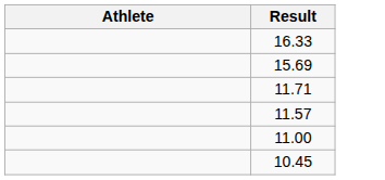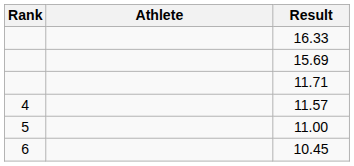+ column: Rank | 4 | 5 | 6
